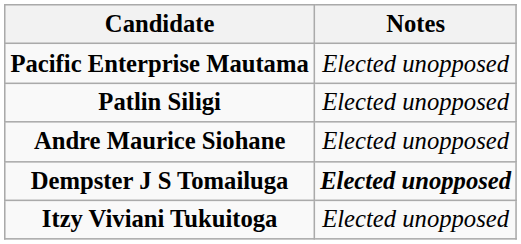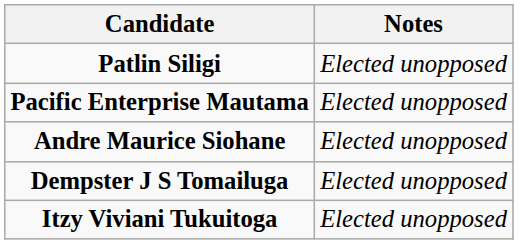rows swapped: Pacific Enterprise Mautama <-> Patlin Siligi
Dempster J S Tomailuga | Notes: bold -> normal
